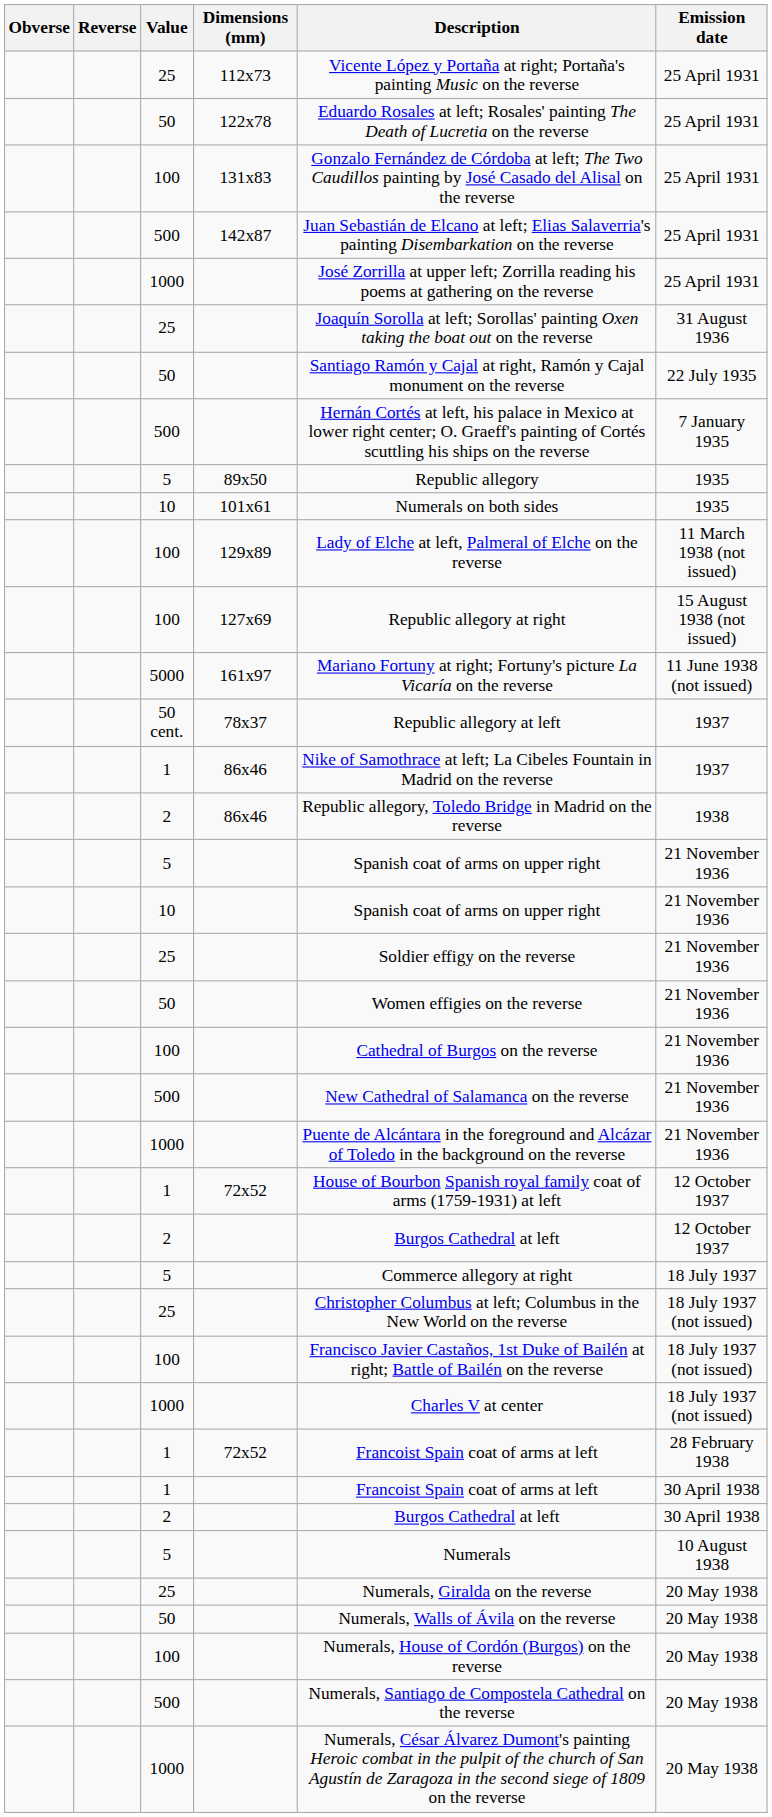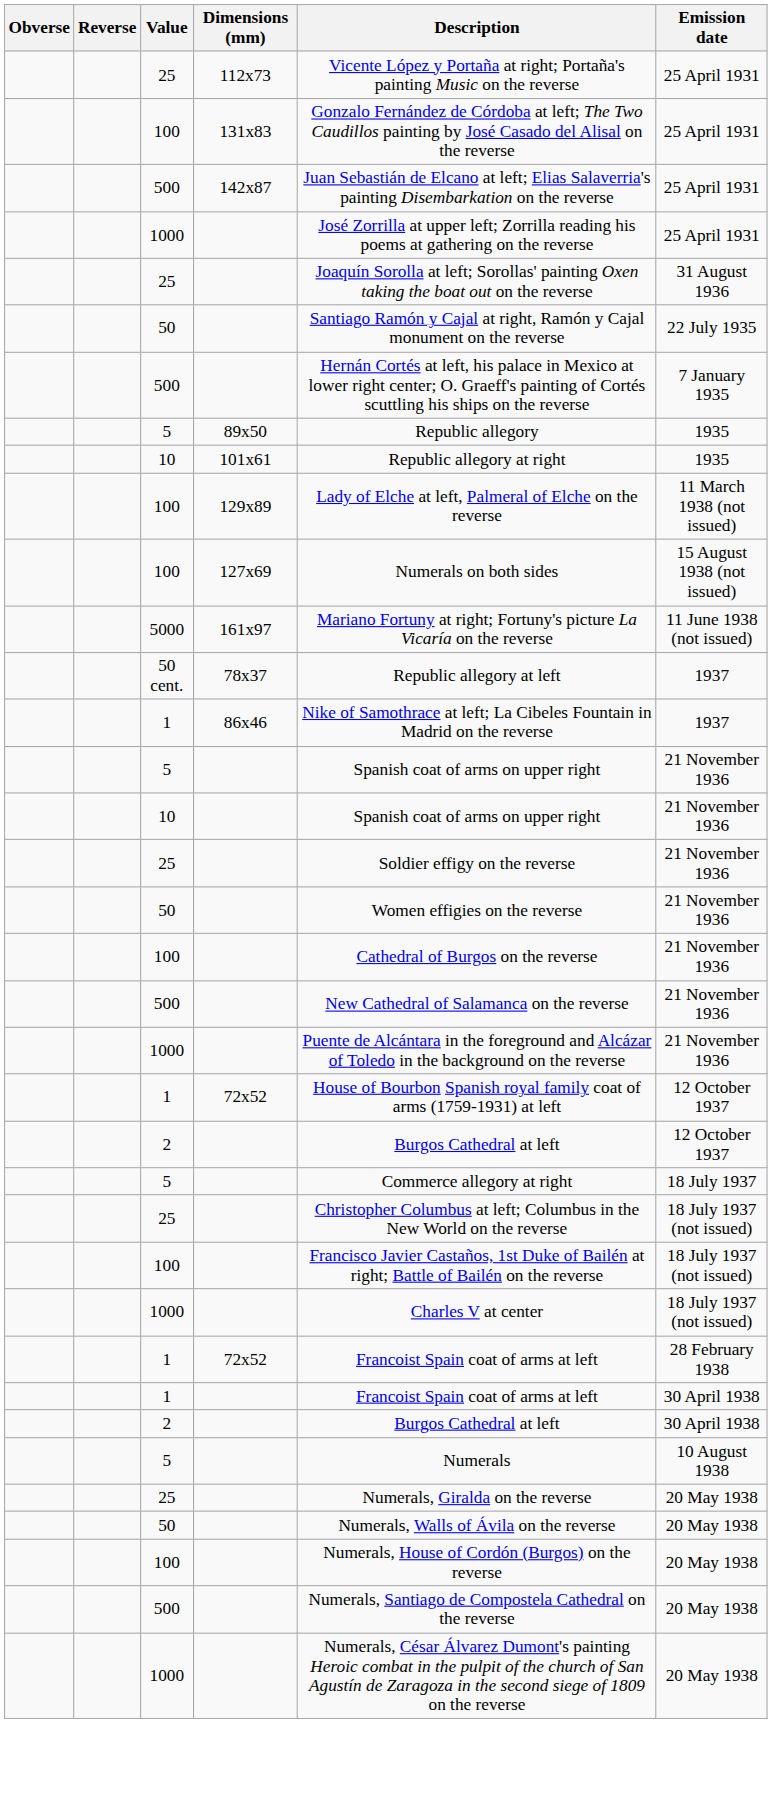- row: 50 | 122x78 | Eduardo Rosales at left; Rosales' painting The Death of Lucretia on the reverse | 25 April 1931
101x61 | Description: Numerals on both sides -> Republic allegory at right
127x69 | Description: Republic allegory at right -> Numerals on both sides
- row: 2 | 86x46 | Republic allegory, Toledo Bridge in Madrid on the reverse | 1938
